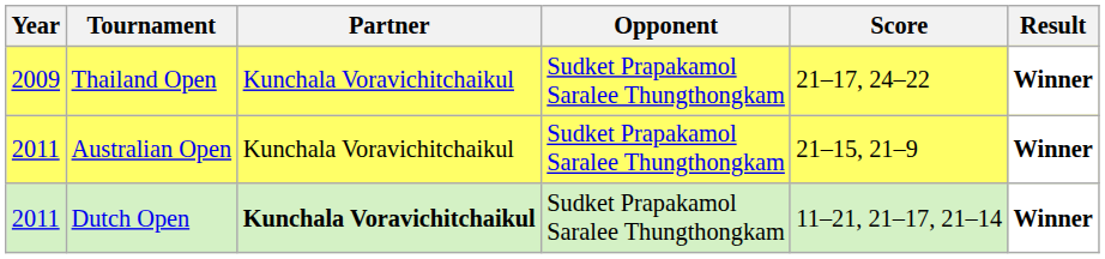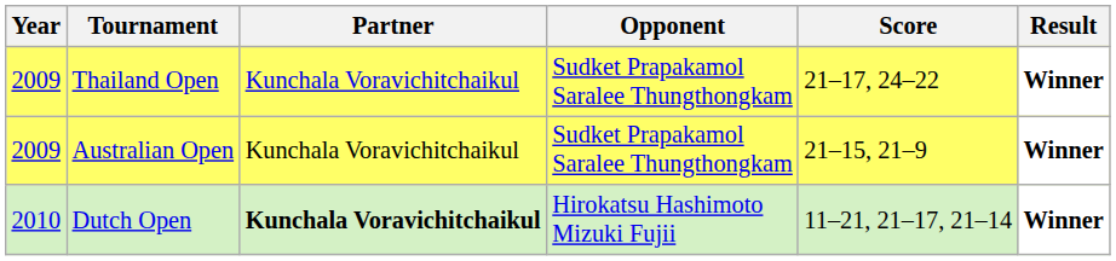Australian Open | Year: 2011 -> 2009
Dutch Open | Year: 2011 -> 2010
Dutch Open | Opponent: Sudket Prapakamol Saralee Thungthongkam -> Hirokatsu Hashimoto Mizuki Fujii
